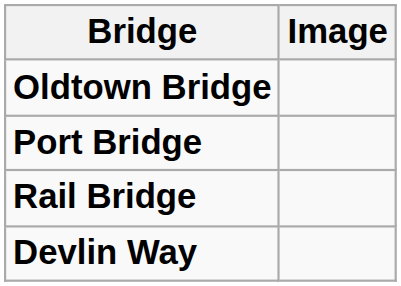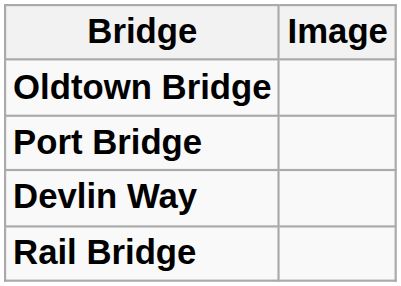rows swapped: Rail Bridge <-> Devlin Way
